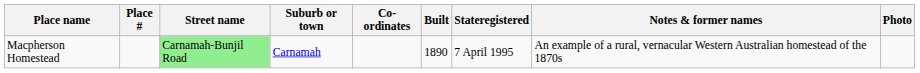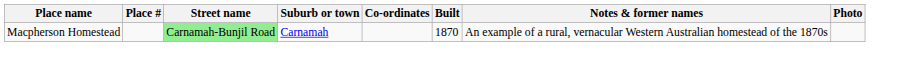- column: Stateregistered | 7 April 1995
Macpherson Homestead | Built: 1890 -> 1870
